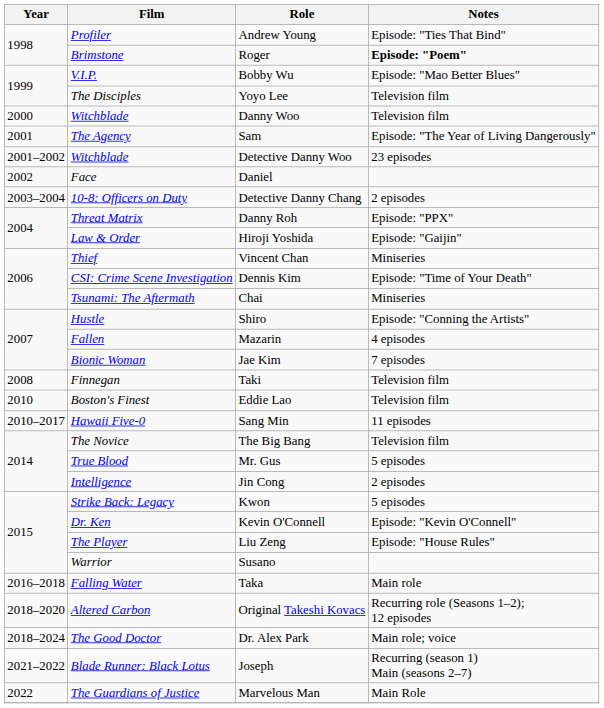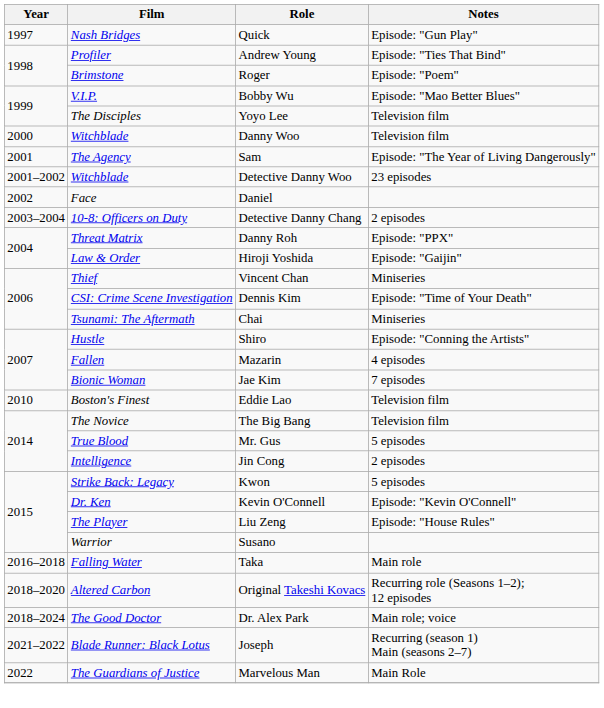+ row: 1997 | Nash Bridges | Quick | Episode: "Gun Play"
Roger | Notes: bold -> normal
- row: 2008 | Finnegan | Taki | Television film
- row: 2010–2017 | Hawaii Five-0 | Sang Min | 11 episodes
